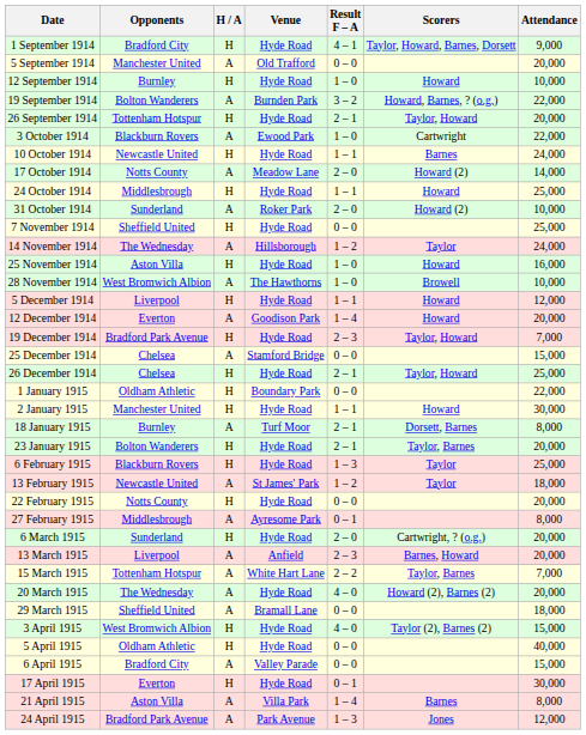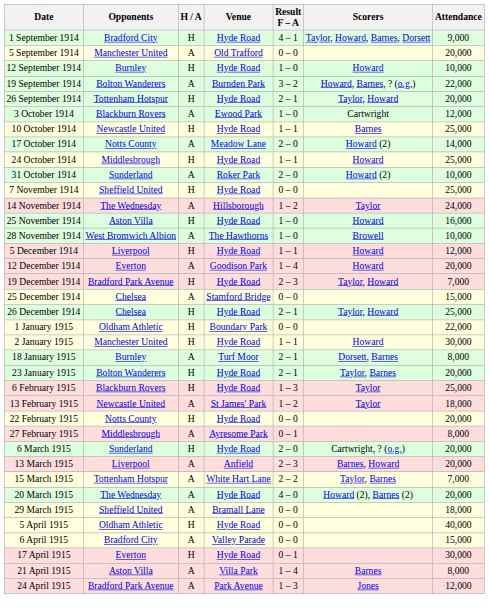3 October 1914 | Attendance: 22,000 -> 12,000
10 October 1914 | Attendance: 24,000 -> 25,000
- row: 3 April 1915 | West Bromwich Albion | H | Hyde Road | 4 – 0 | Taylor (2), Barnes (2) | 15,000
